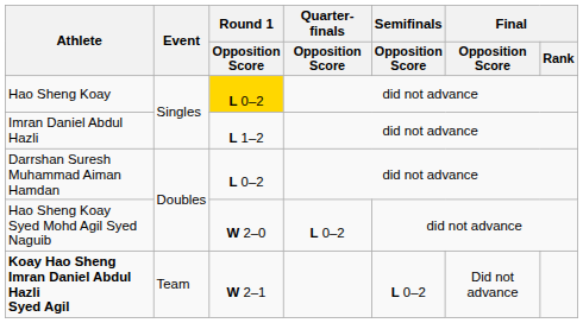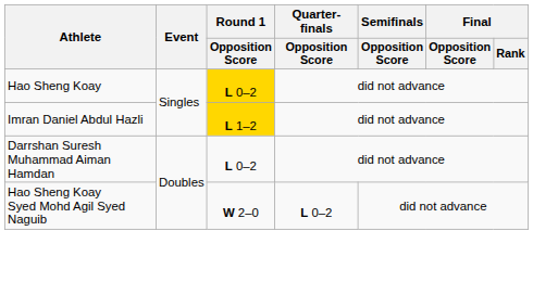Imran Daniel Abdul Hazli | Round 1 / Opposition Score: no background -> gold background
- row: Koay Hao Sheng Imran Daniel Abdul Hazli Syed Agil | Team | W 2–1 | L 0–2 | Did not advance
